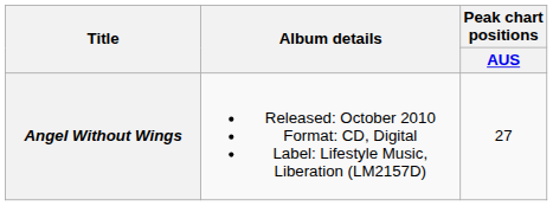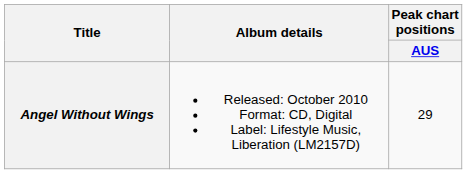Angel Without Wings | Peak chart positions / AUS: 27 -> 29
